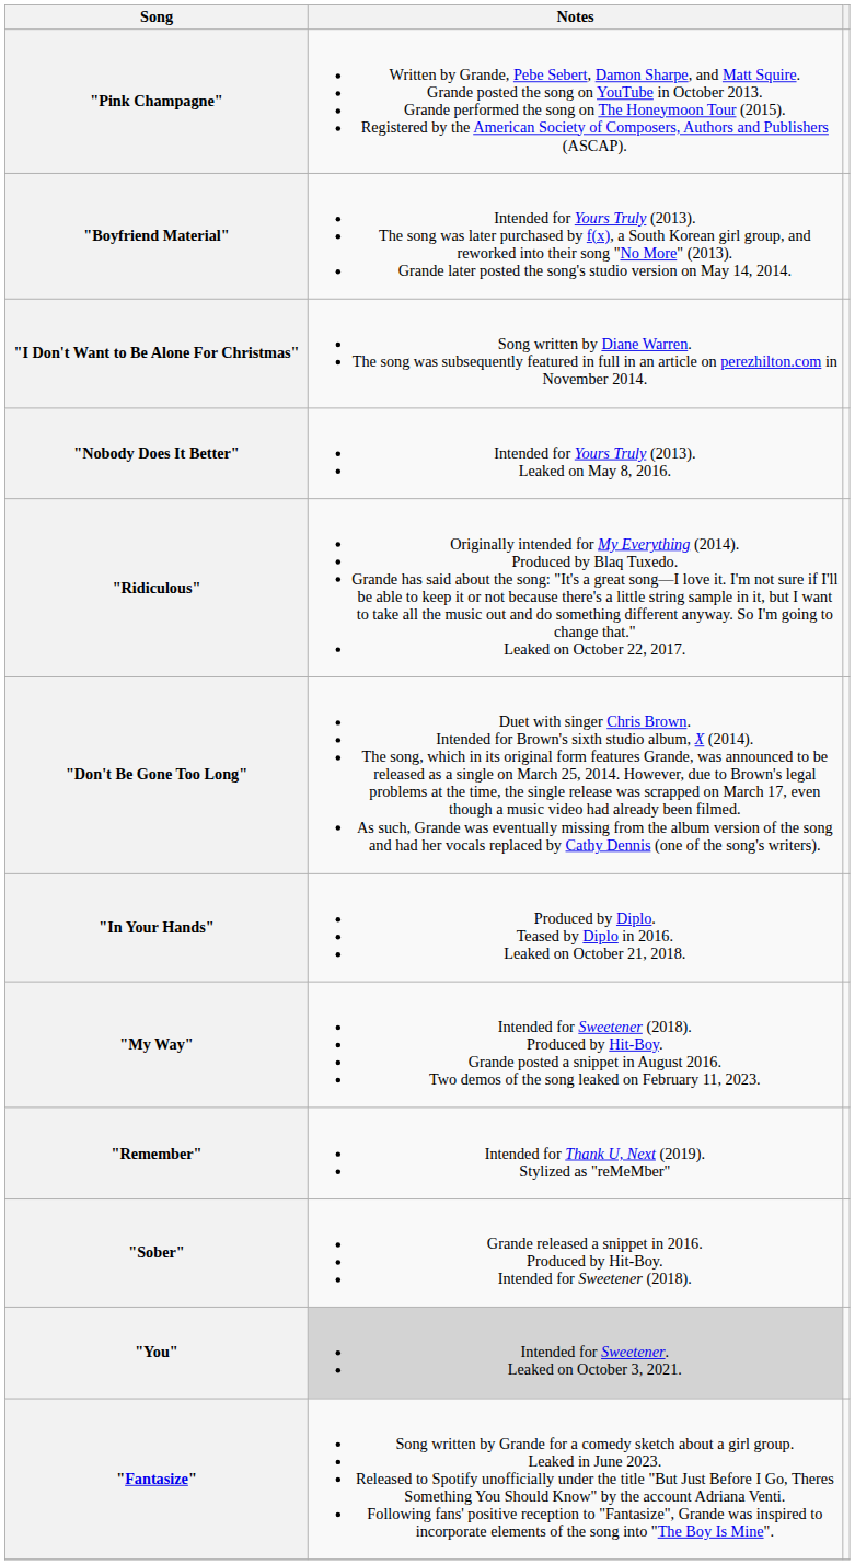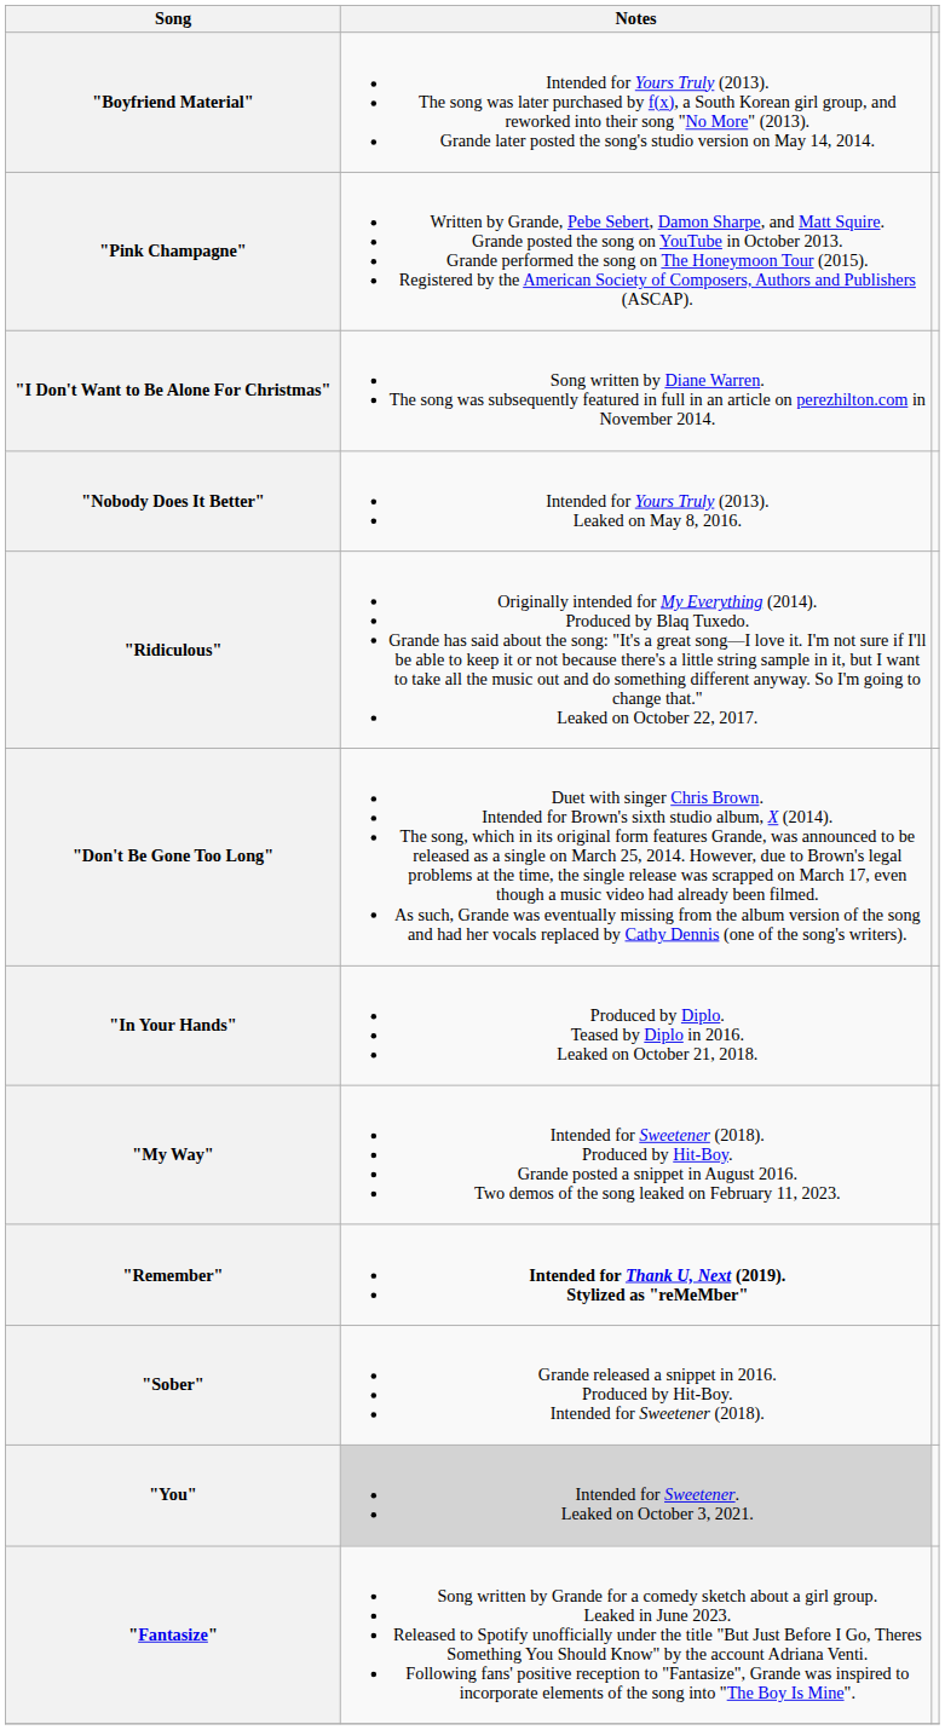rows swapped: "Pink Champagne" <-> "Boyfriend Material"
"Remember" | Notes: normal -> bold
